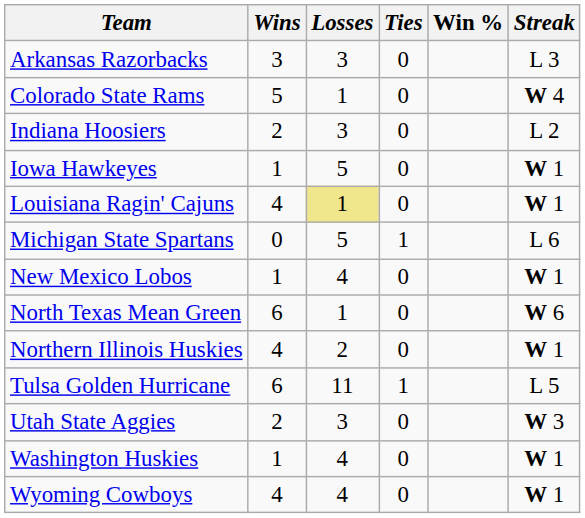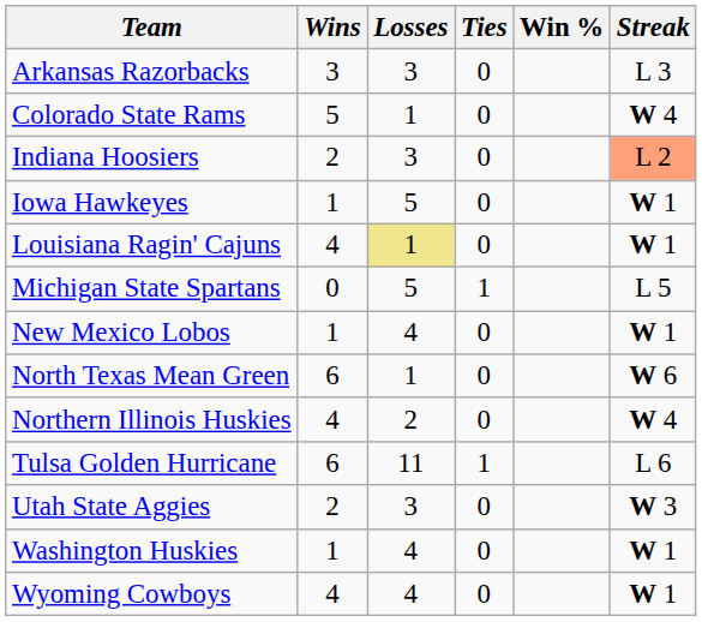Indiana Hoosiers | Streak: no background -> lightsalmon background
Michigan State Spartans | Streak: L 6 -> L 5
Northern Illinois Huskies | Streak: W 1 -> W 4
Tulsa Golden Hurricane | Streak: L 5 -> L 6
